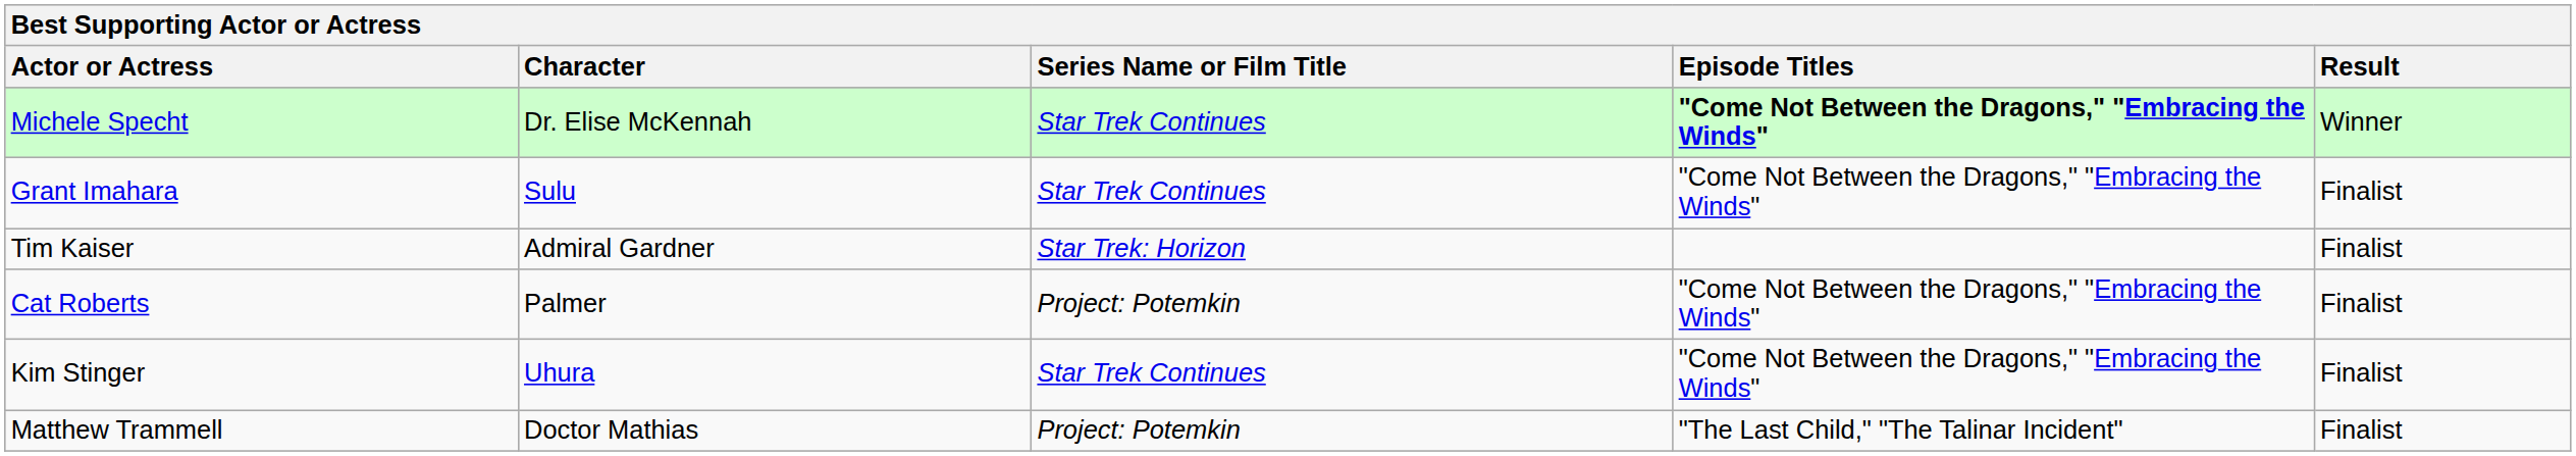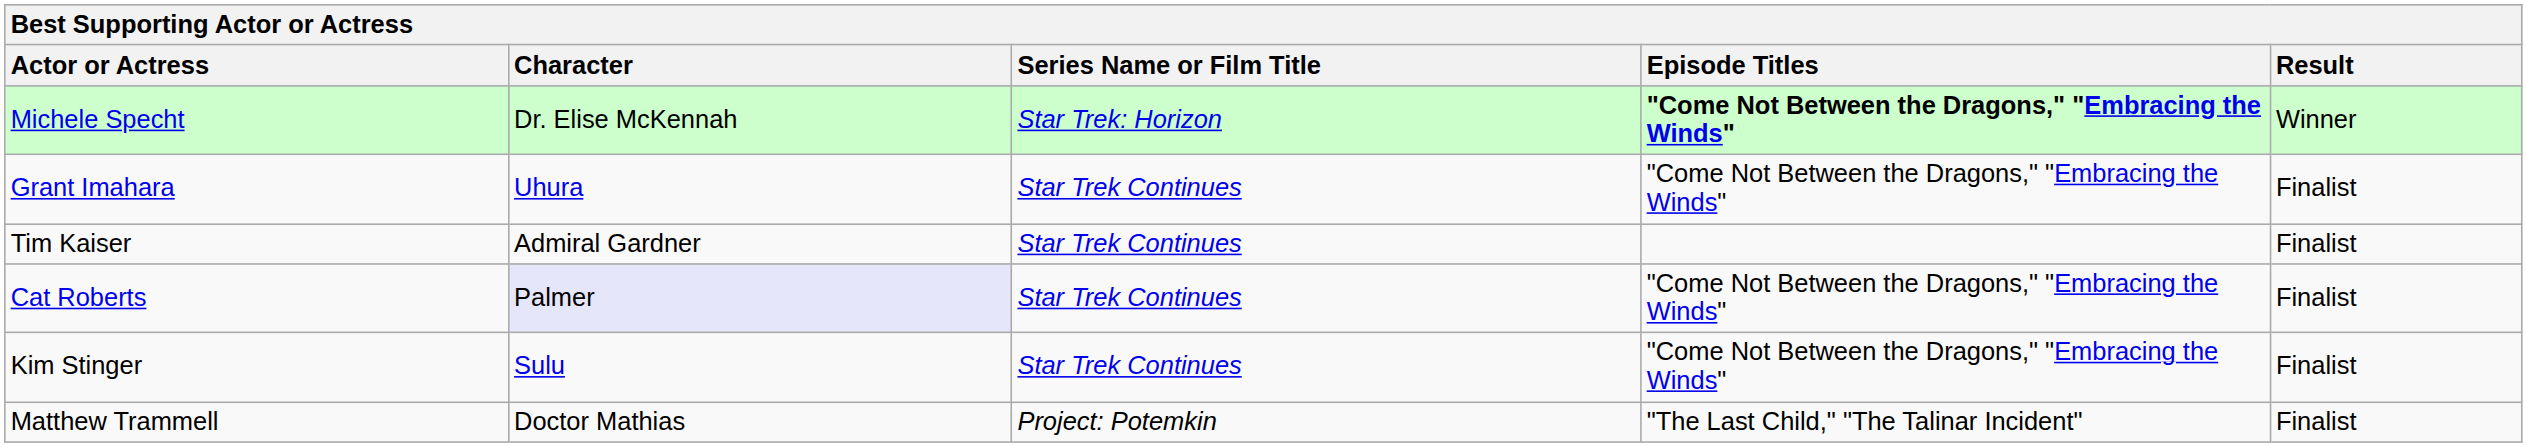Michele Specht | Series Name or Film Title: Star Trek Continues -> Star Trek: Horizon
Grant Imahara | Character: Sulu -> Uhura
Tim Kaiser | Series Name or Film Title: Star Trek: Horizon -> Star Trek Continues
Cat Roberts | Character: no background -> lavender background
Cat Roberts | Series Name or Film Title: Project: Potemkin -> Star Trek Continues
Kim Stinger | Character: Uhura -> Sulu
